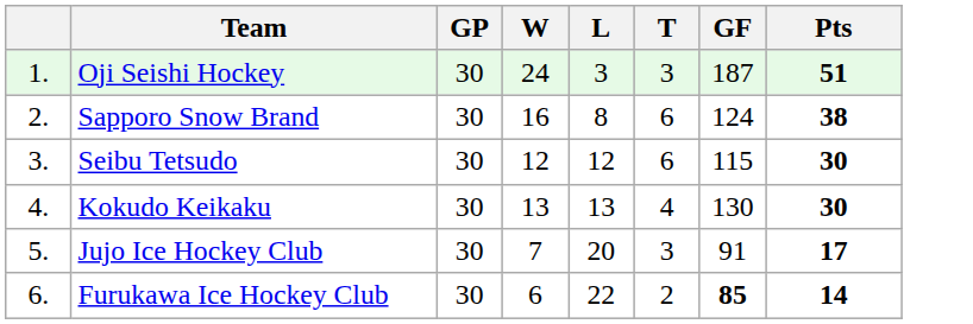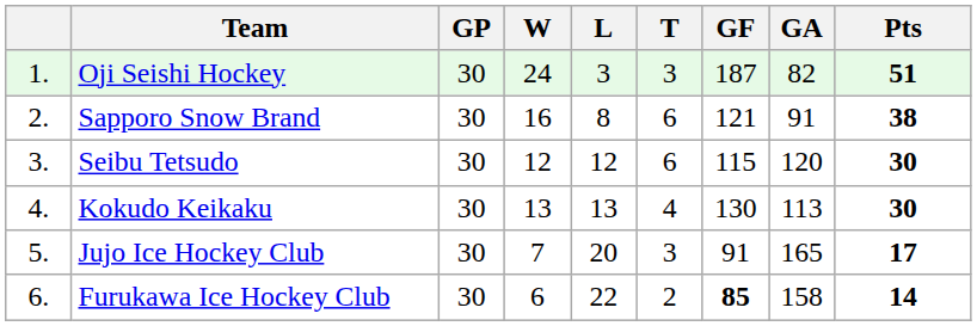+ column: GA | 82 | 91 | 120 | 113 | 165 | 158
Sapporo Snow Brand | GF: 124 -> 121
